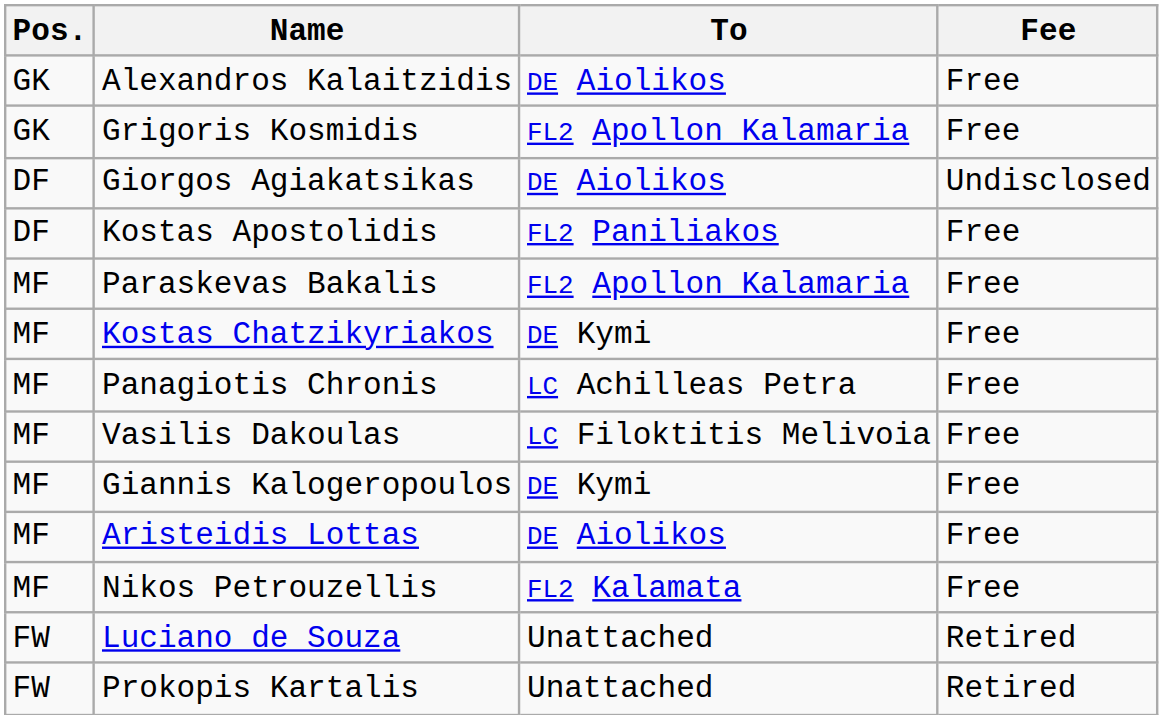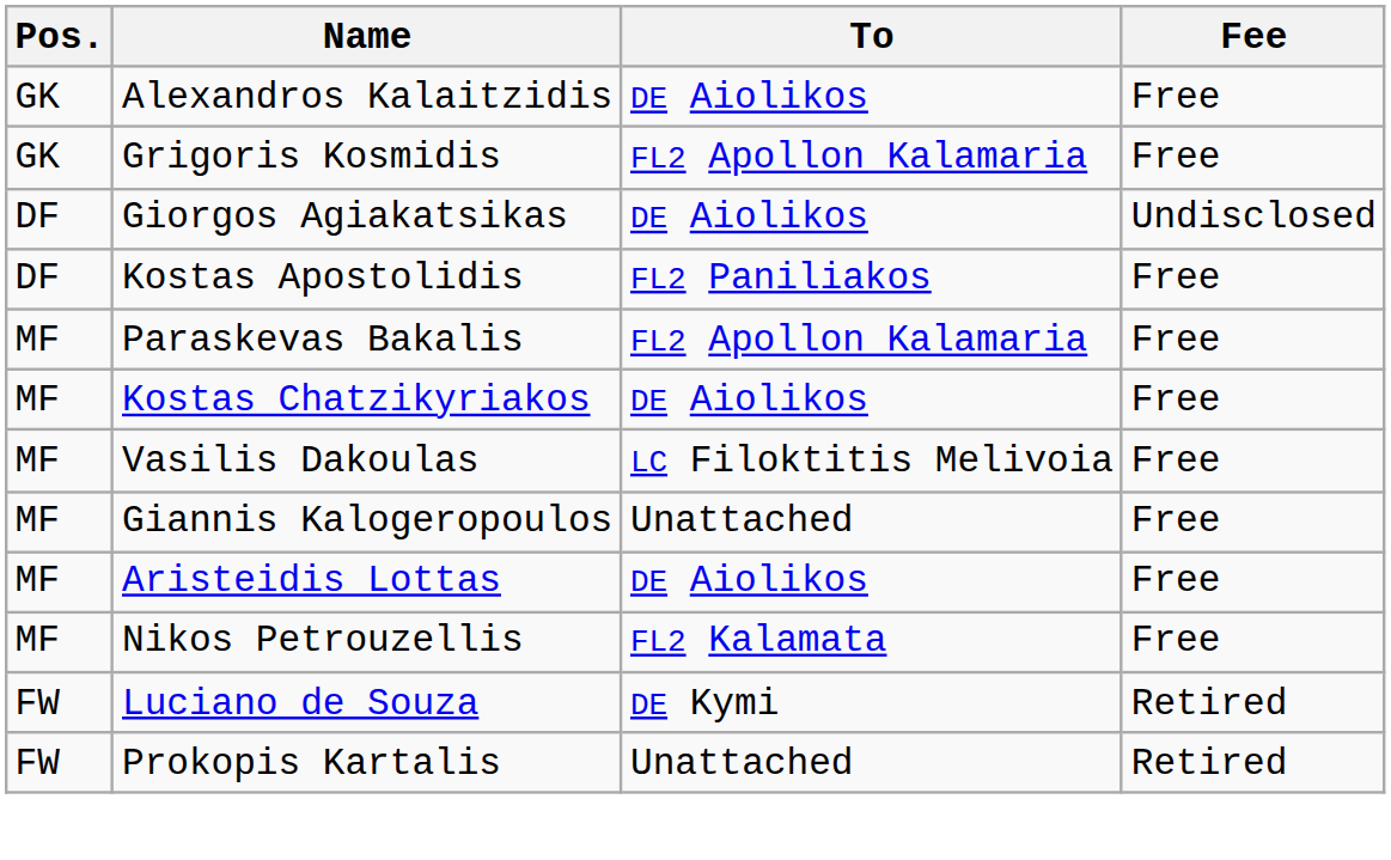Kostas Chatzikyriakos | To: DE Kymi -> DE Aiolikos
- row: MF | Panagiotis Chronis | LC Achilleas Petra | Free
Giannis Kalogeropoulos | To: DE Kymi -> Unattached
Luciano de Souza | To: Unattached -> DE Kymi
